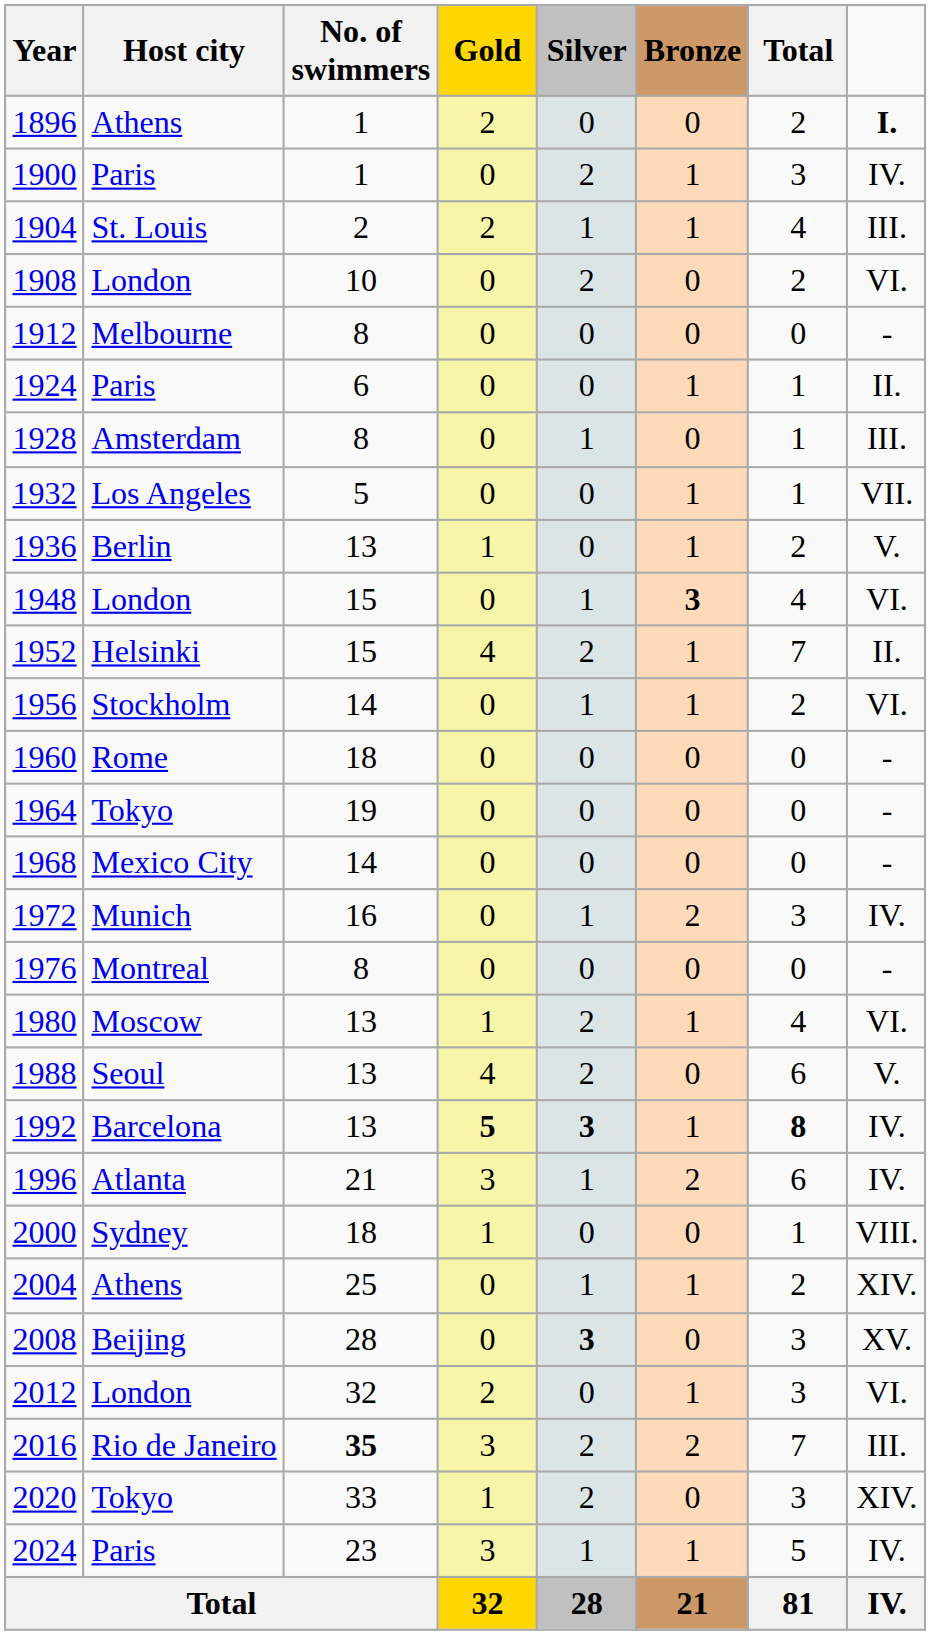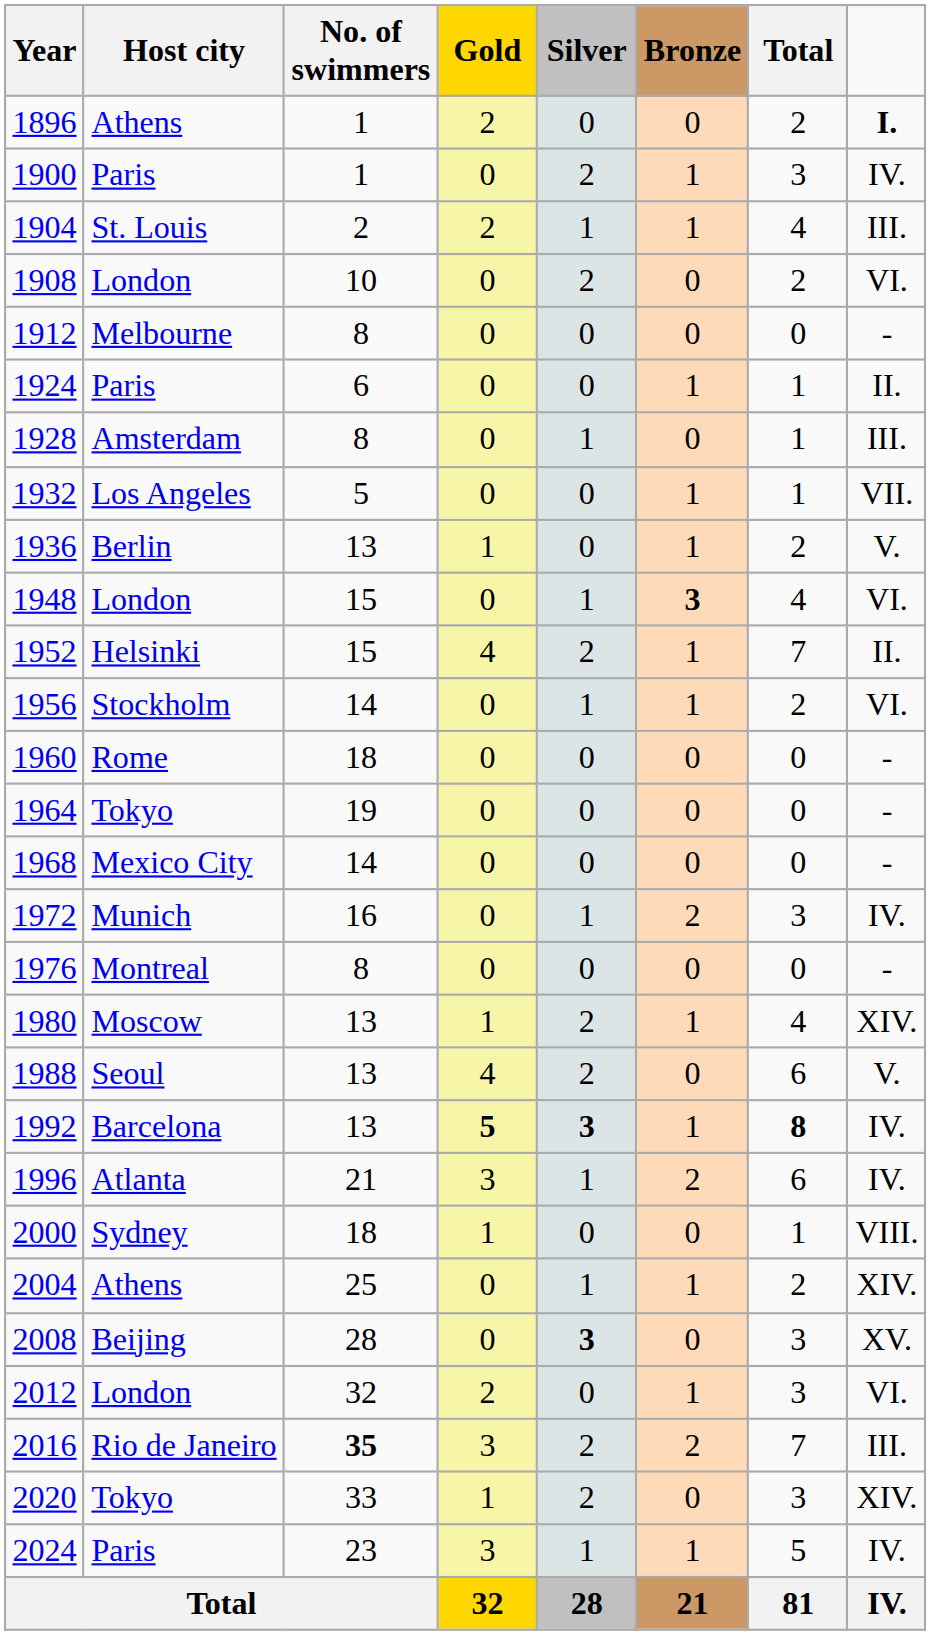1980 | column 8: VI. -> XIV.
